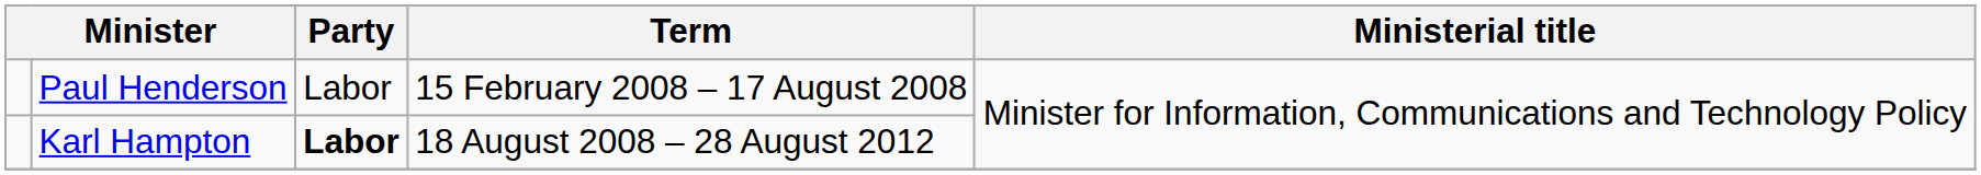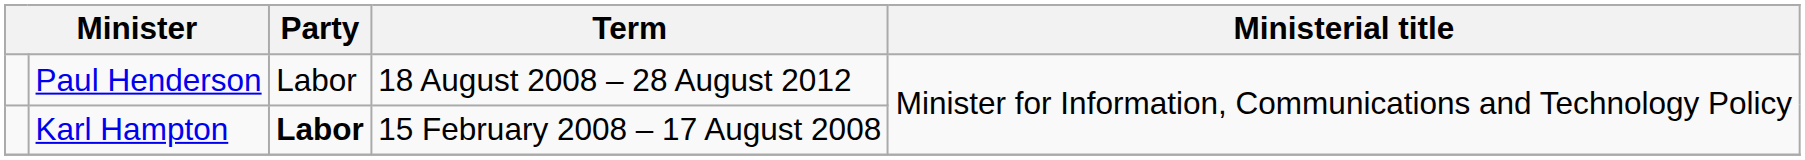Paul Henderson | Term: 15 February 2008 – 17 August 2008 -> 18 August 2008 – 28 August 2012
Karl Hampton | Term: 18 August 2008 – 28 August 2012 -> 15 February 2008 – 17 August 2008
